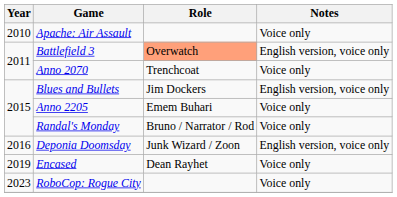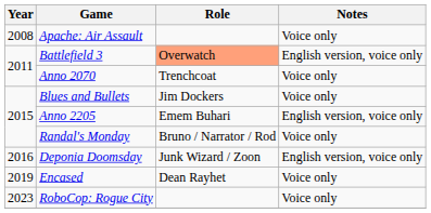Apache: Air Assault | Year: 2010 -> 2008
Blues and Bullets | Notes: English version, voice only -> Voice only
Anno 2205 | Notes: Voice only -> English version, voice only
